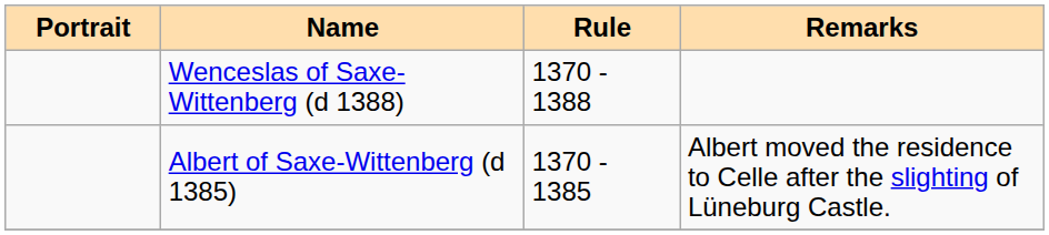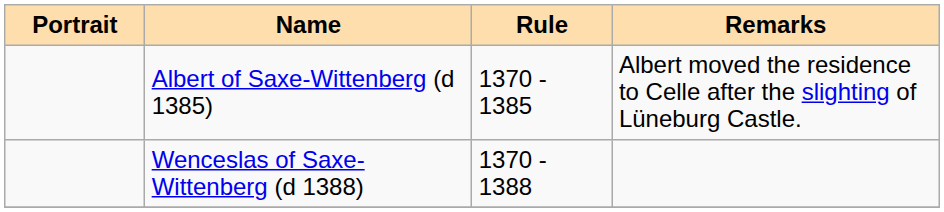rows swapped: Albert of Saxe-Wittenberg (d 1385) <-> Wenceslas of Saxe-Wittenberg (d 1388)
